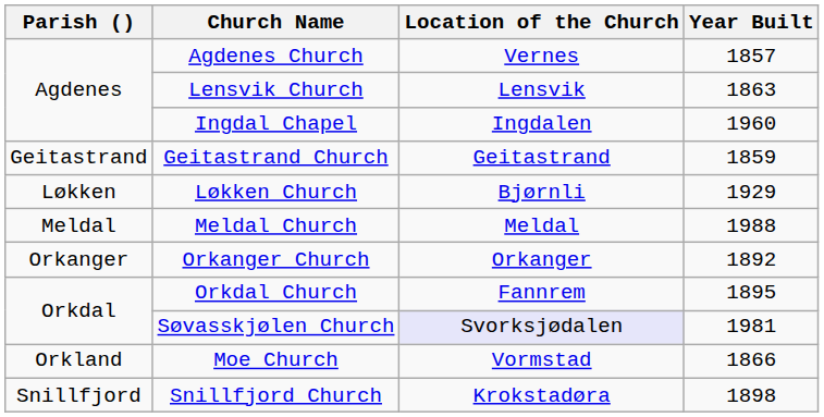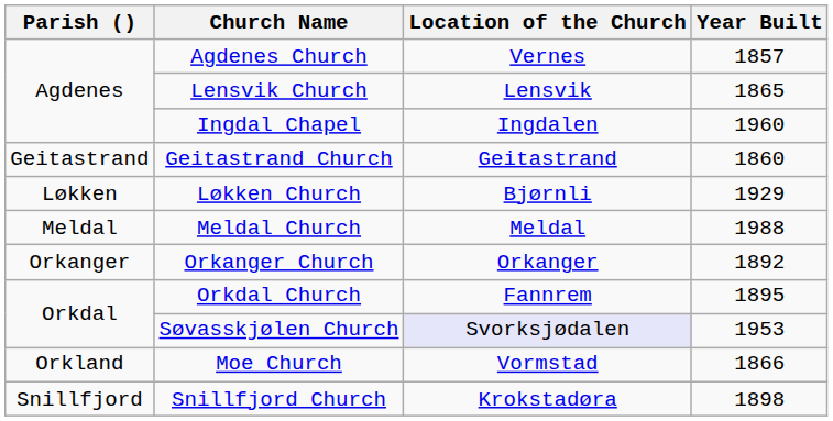Lensvik Church | Year Built: 1863 -> 1865
Geitastrand Church | Year Built: 1859 -> 1860
Søvasskjølen Church | Year Built: 1981 -> 1953
